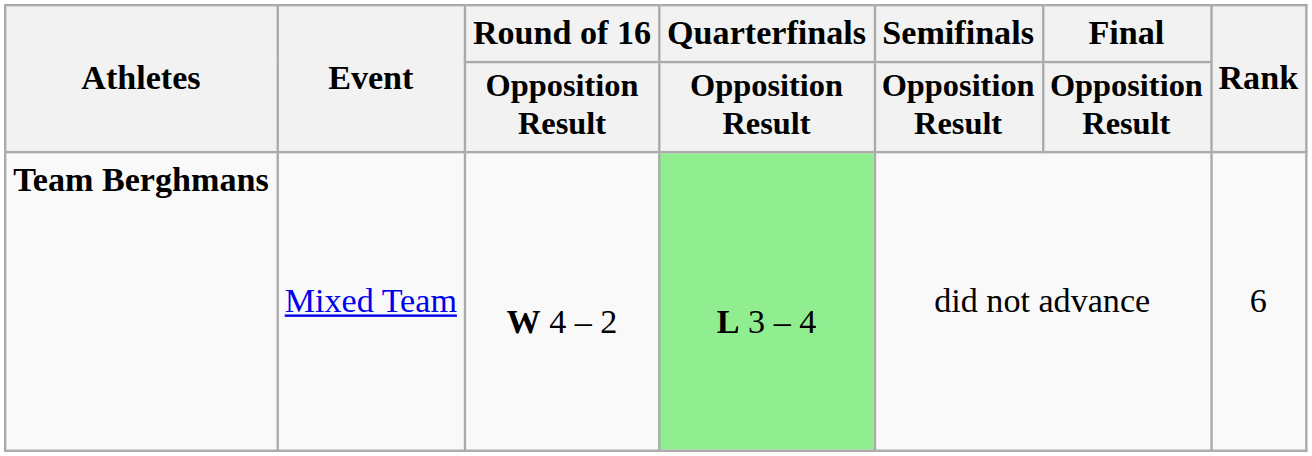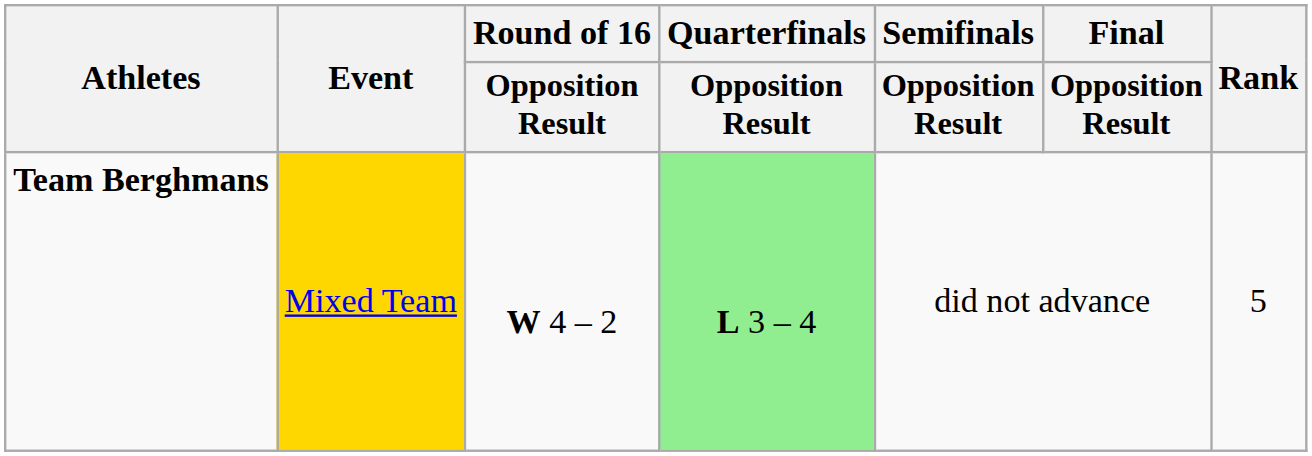Team Berghmans | Event: no background -> gold background
Team Berghmans | Rank: 6 -> 5
